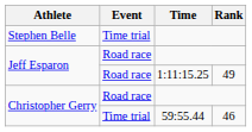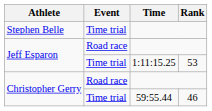Jeff Esparon / 1:11:15.25 | Event: Road race -> Time trial
Jeff Esparon / 1:11:15.25 | Rank: 49 -> 53
